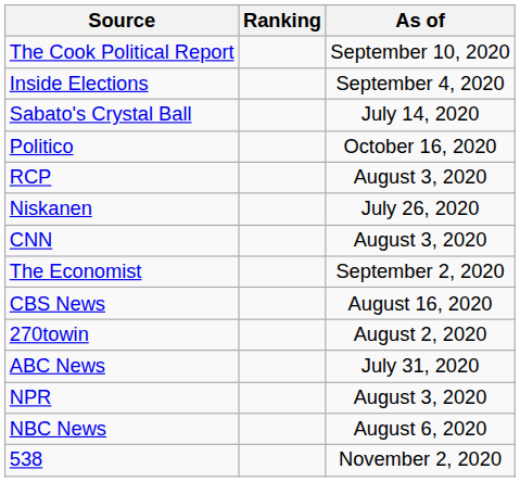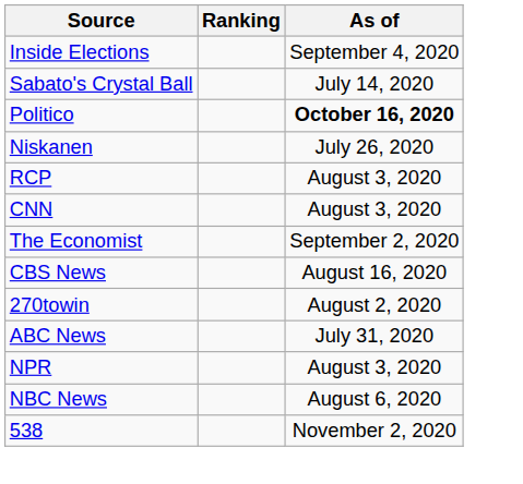- row: The Cook Political Report | September 10, 2020
Politico | As of: normal -> bold
rows swapped: RCP <-> Niskanen
